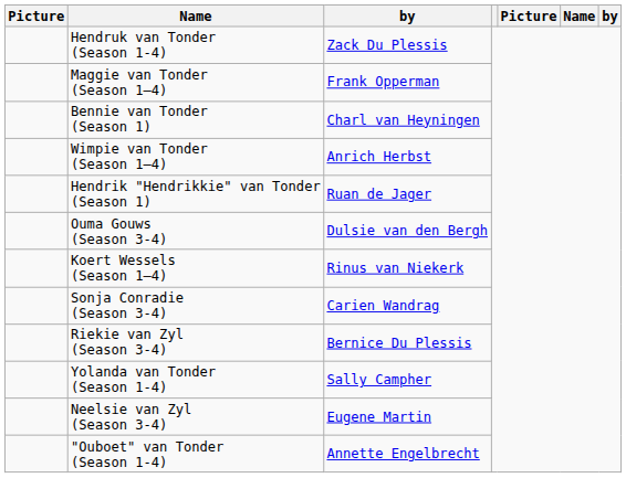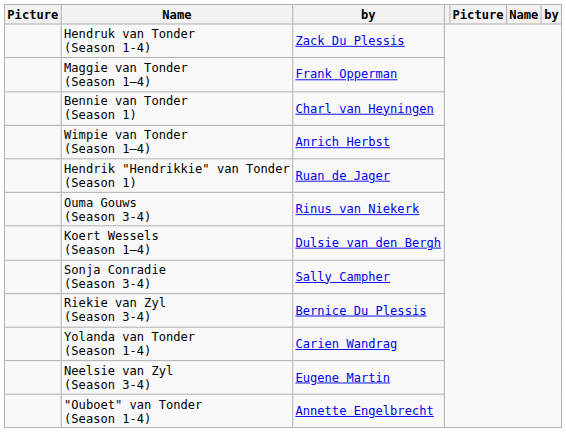Ouma Gouws (Season 3-4) | column 3: Dulsie van den Bergh -> Rinus van Niekerk
Koert Wessels (Season 1–4) | column 3: Rinus van Niekerk -> Dulsie van den Bergh
Sonja Conradie (Season 3-4) | column 3: Carien Wandrag -> Sally Campher
Yolanda van Tonder (Season 1-4) | column 3: Sally Campher -> Carien Wandrag
